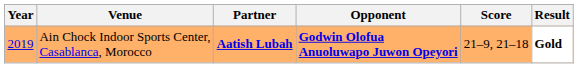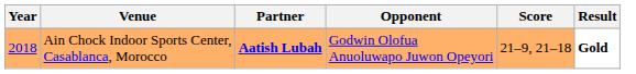Ain Chock Indoor Sports Center, Casablanca, Morocco | Year: 2019 -> 2018
Ain Chock Indoor Sports Center, Casablanca, Morocco | Opponent: bold -> normal
